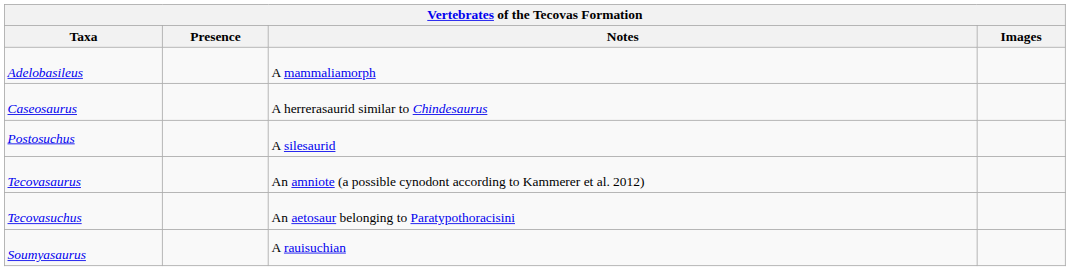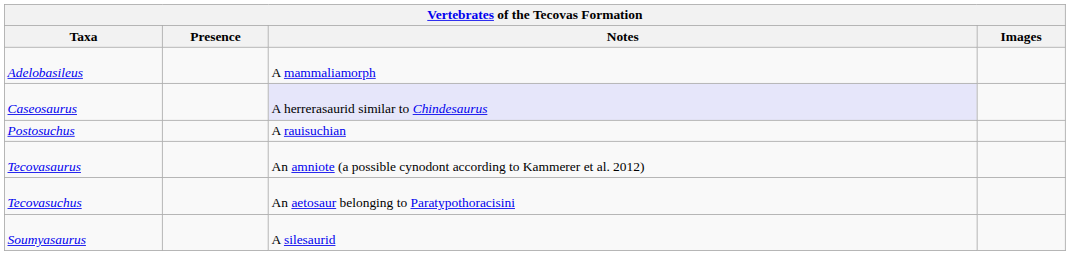Caseosaurus | Notes: no background -> lavender background
Postosuchus | Notes: A silesaurid -> A rauisuchian
Soumyasaurus | Notes: A rauisuchian -> A silesaurid
